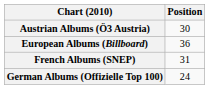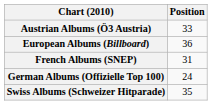Austrian Albums (Ö3 Austria) | Position: 30 -> 33
+ row: Swiss Albums (Schweizer Hitparade) | 35
